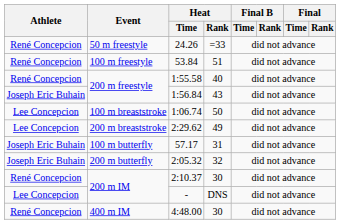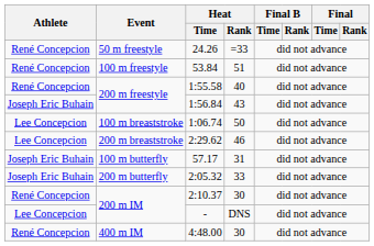2:29.62 | Heat / Rank: 49 -> 46
2:05.32 | Heat / Rank: 32 -> 33
